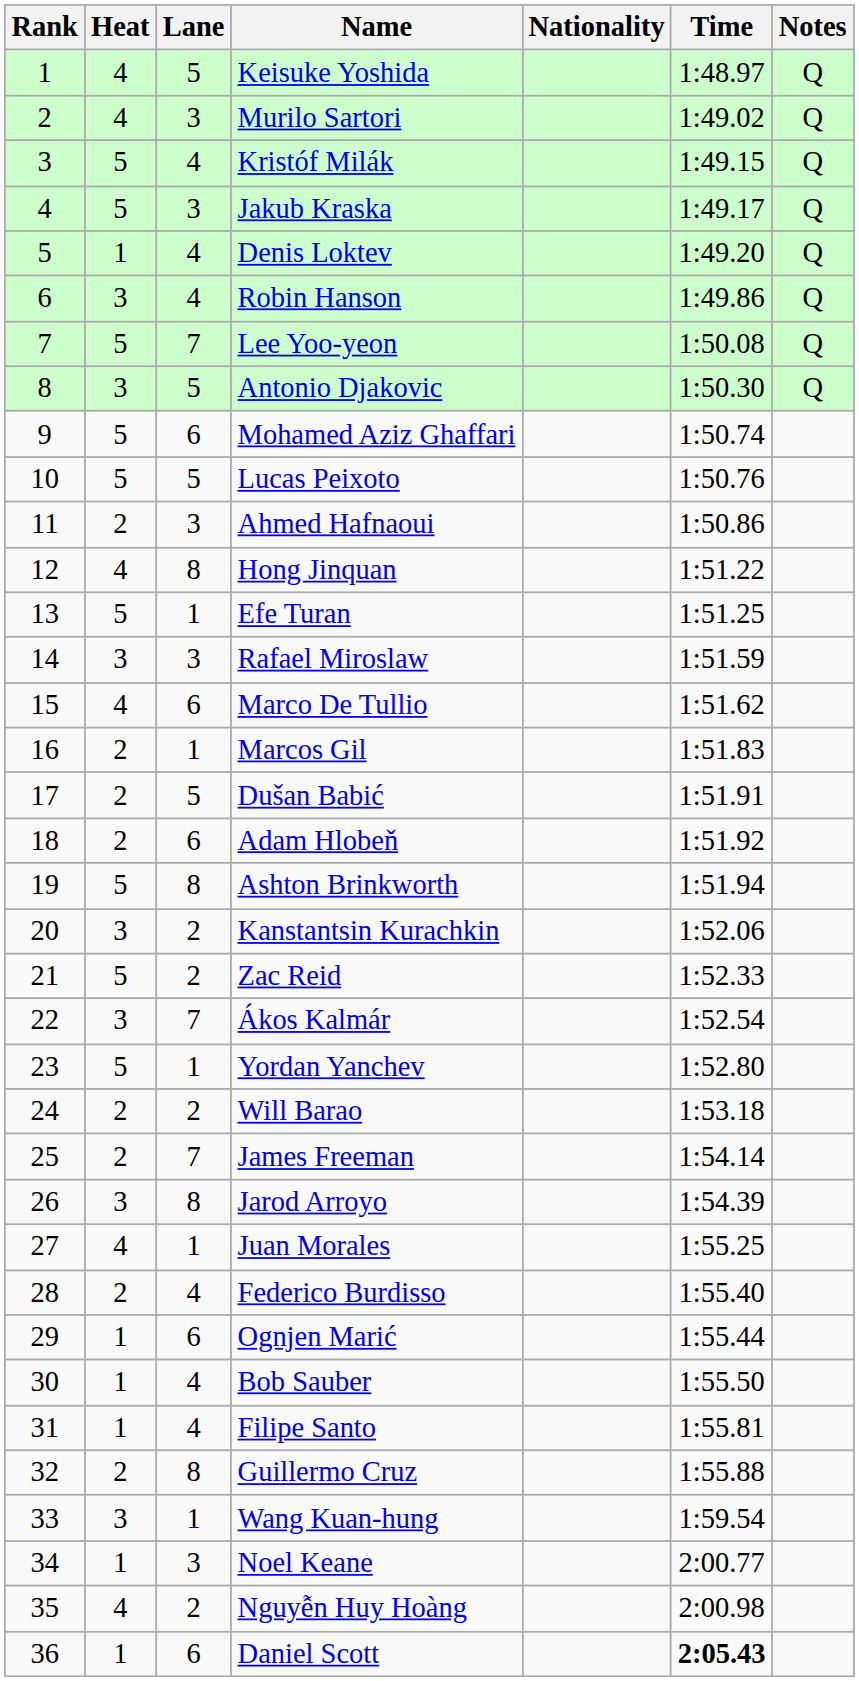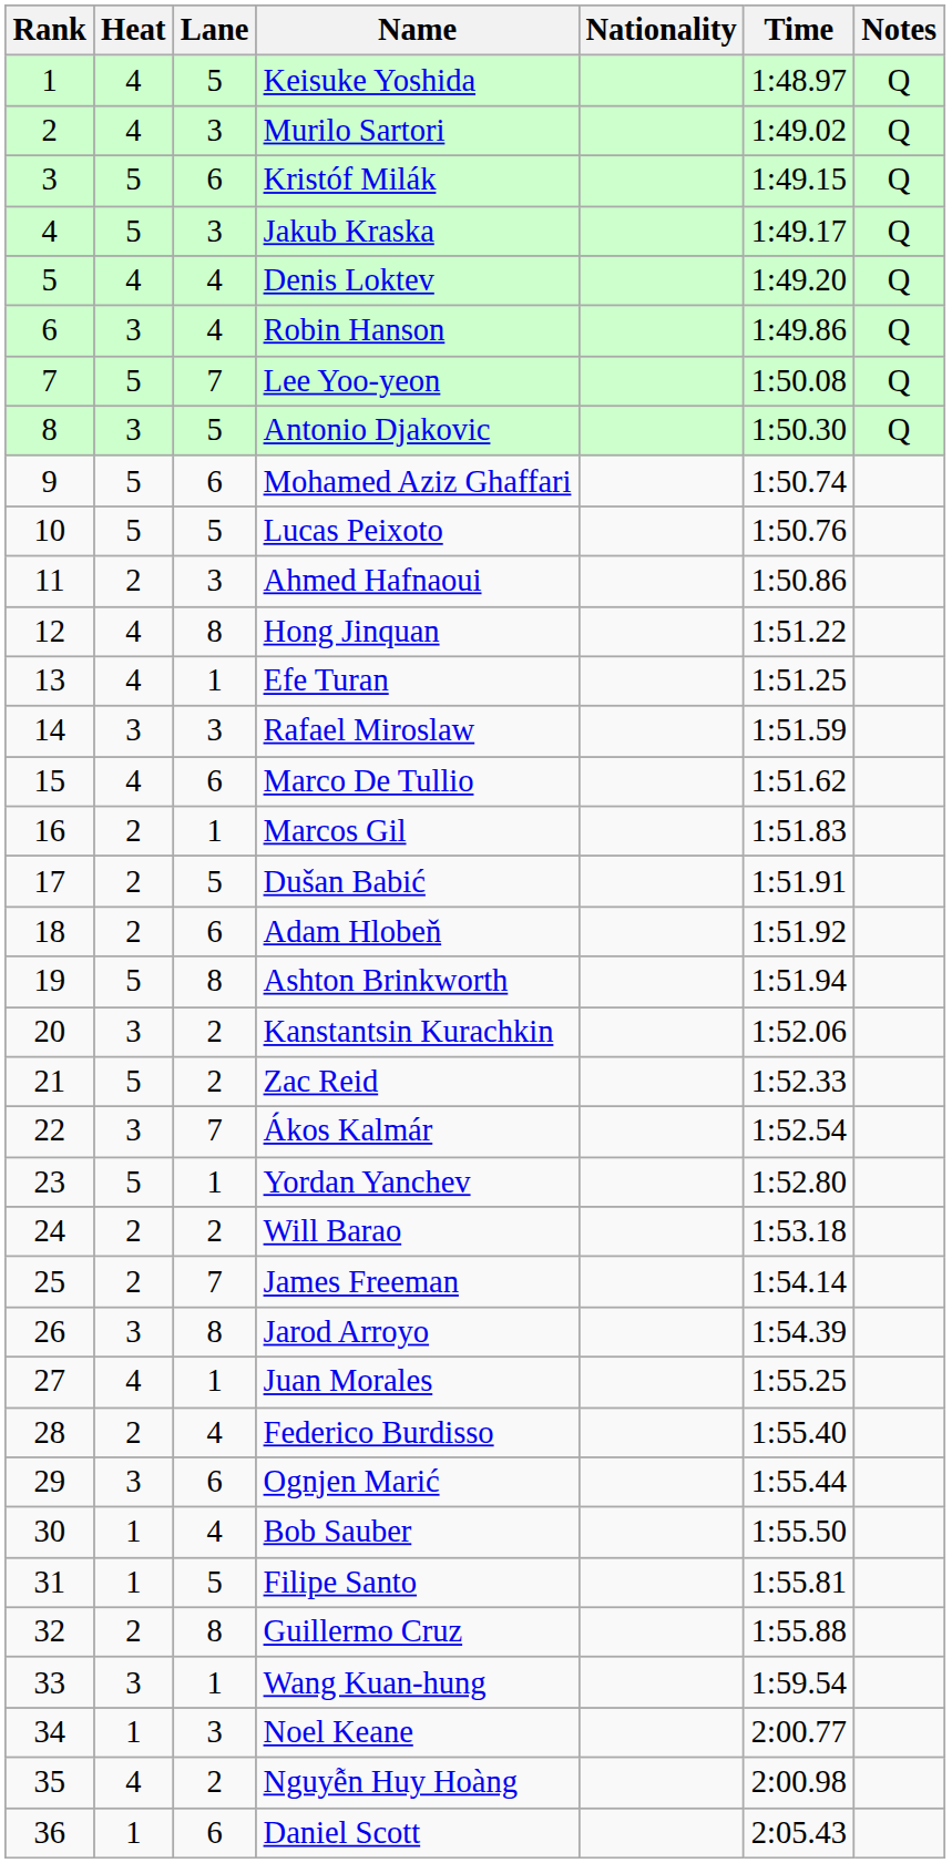Kristóf Milák | Lane: 4 -> 6
Denis Loktev | Heat: 1 -> 4
Efe Turan | Heat: 5 -> 4
Ognjen Marić | Heat: 1 -> 3
Filipe Santo | Lane: 4 -> 5
Daniel Scott | Time: bold -> normal
